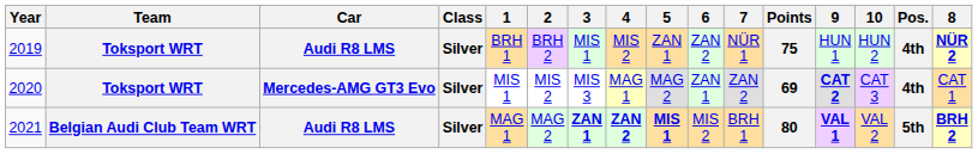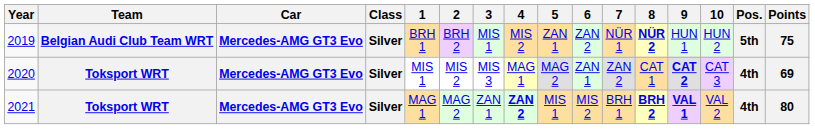columns swapped: 8 <-> Points
2019 | Team: Toksport WRT -> Belgian Audi Club Team WRT
2019 | Car: Audi R8 LMS -> Mercedes-AMG GT3 Evo
2019 | Pos.: 4th -> 5th
2021 | Team: Belgian Audi Club Team WRT -> Toksport WRT
2021 | Car: Audi R8 LMS -> Mercedes-AMG GT3 Evo
2021 | 3: bold -> normal
2021 | 5: bold -> normal
2021 | Pos.: 5th -> 4th
